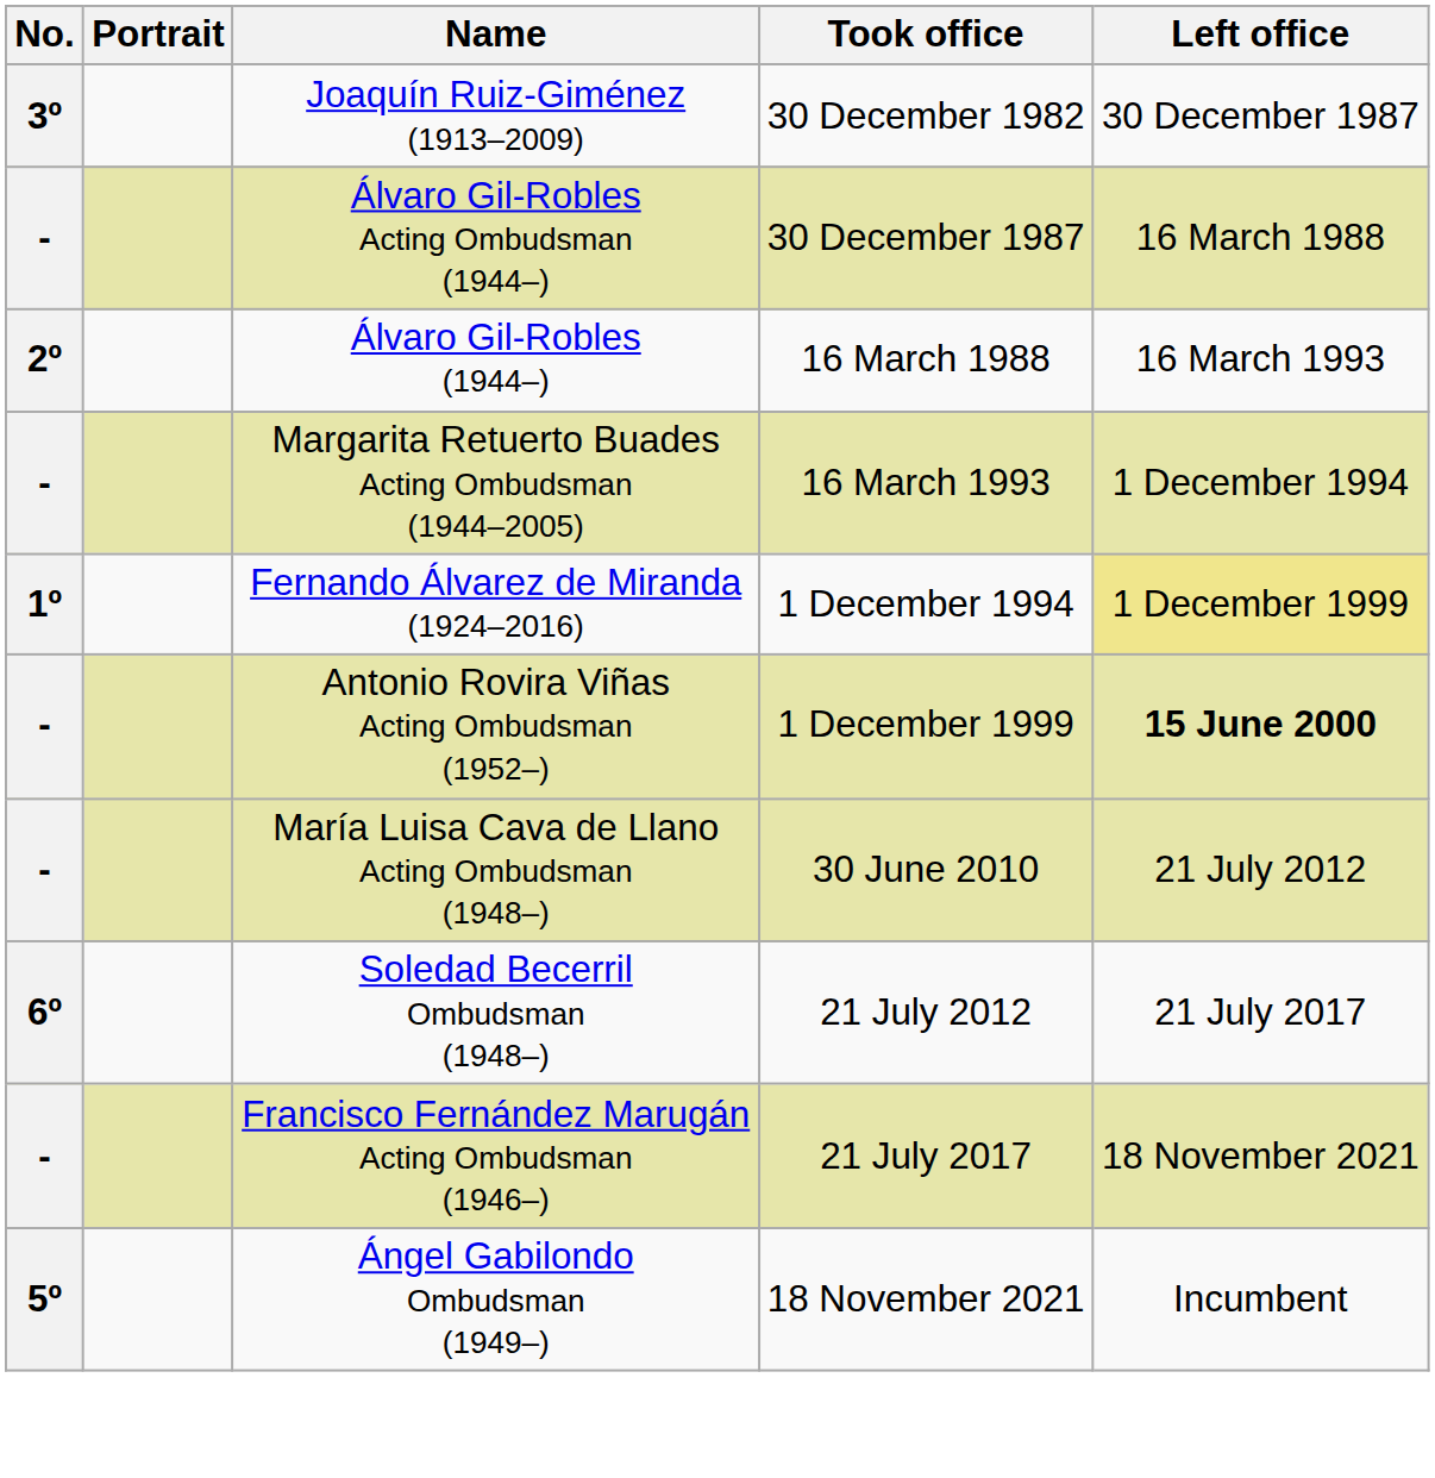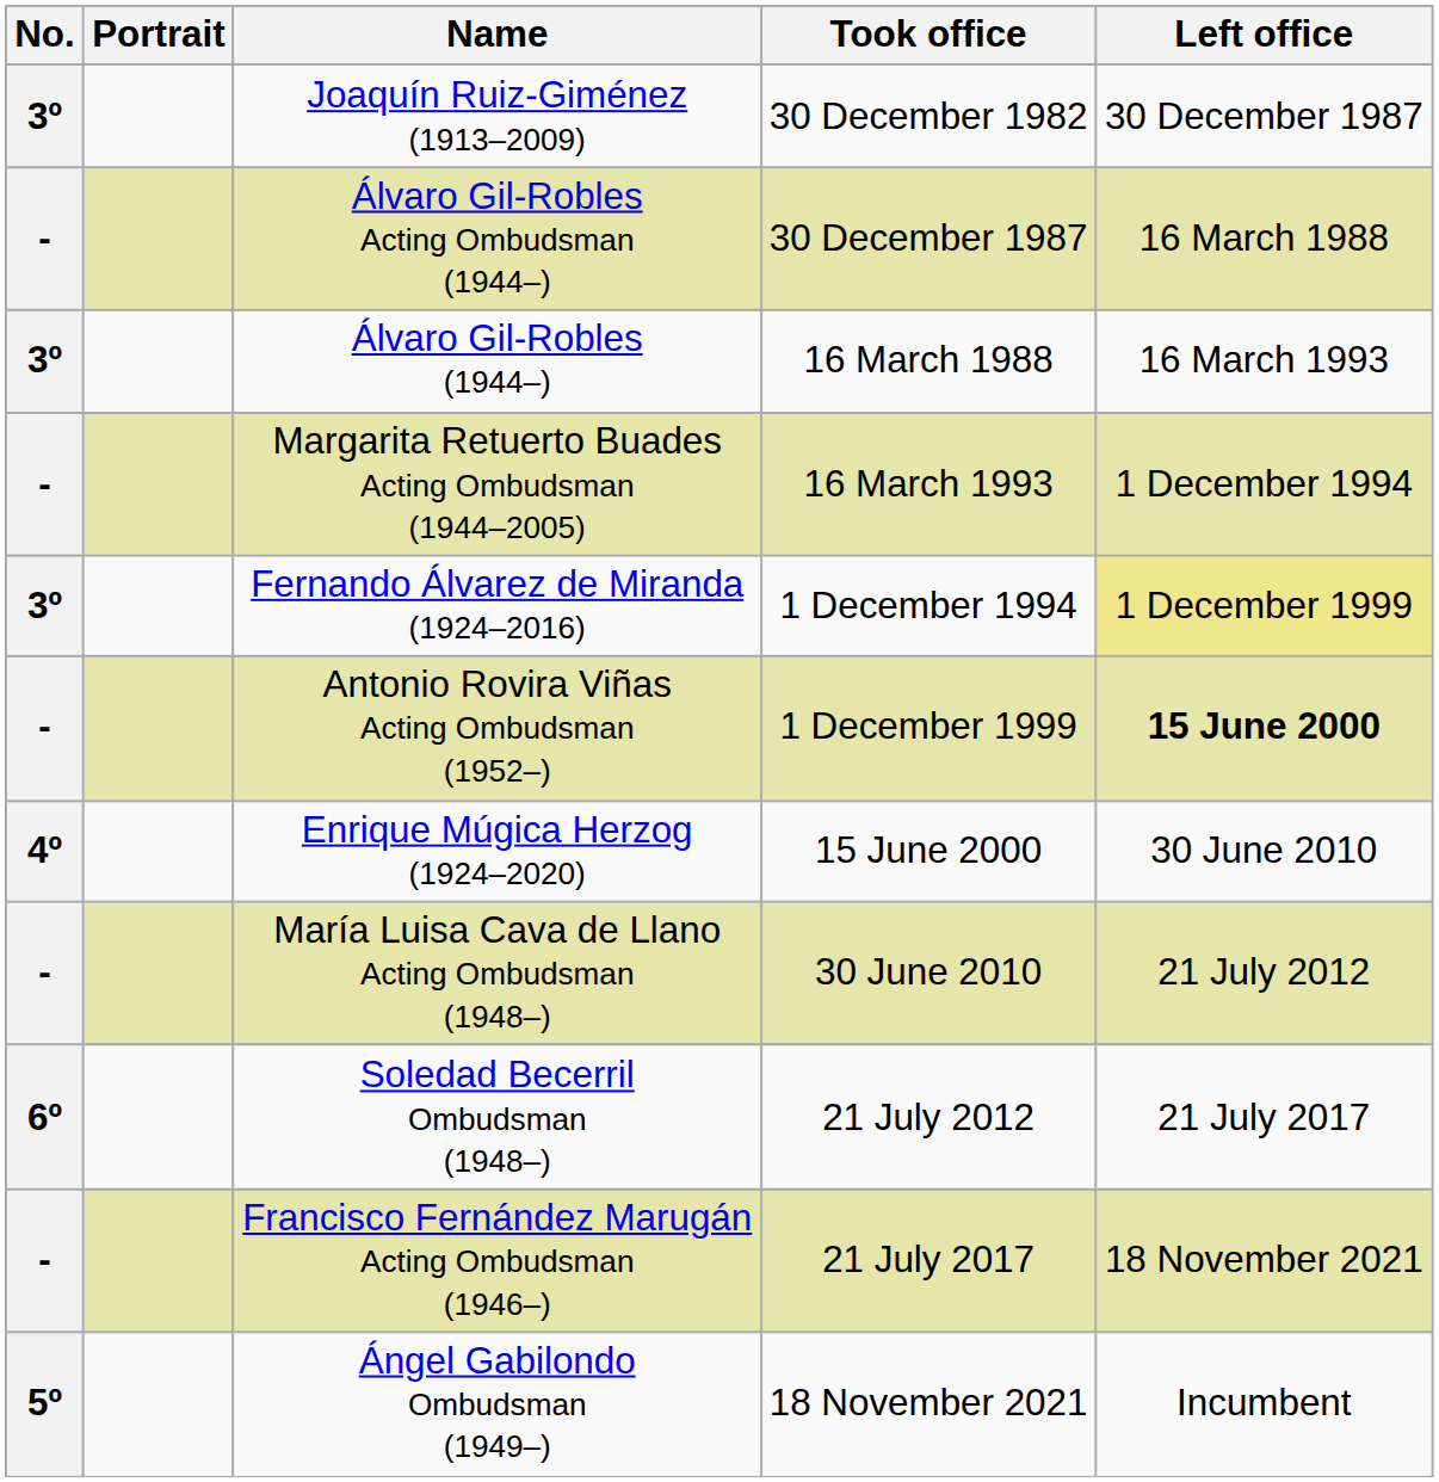Álvaro Gil-Robles (1944–) | No.: 2º -> 3º
Fernando Álvarez de Miranda (1924–2016) | No.: 1º -> 3º
+ row: 4º | Enrique Múgica Herzog (1924–2020) | 15 June 2000 | 30 June 2010
